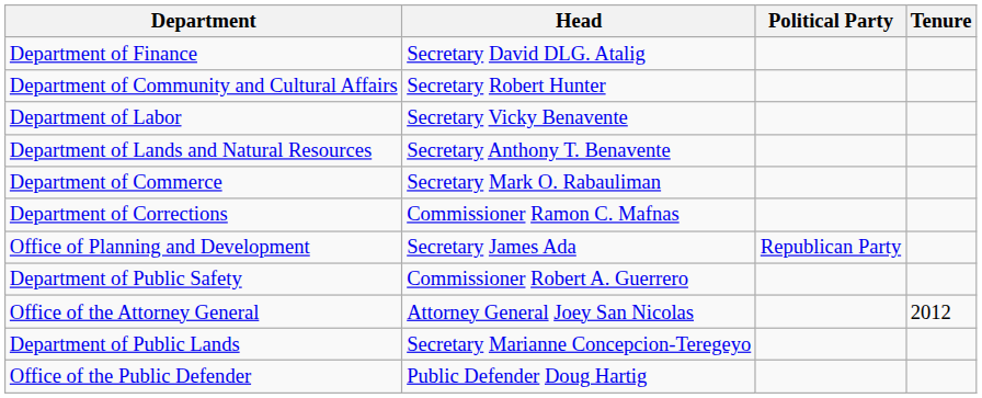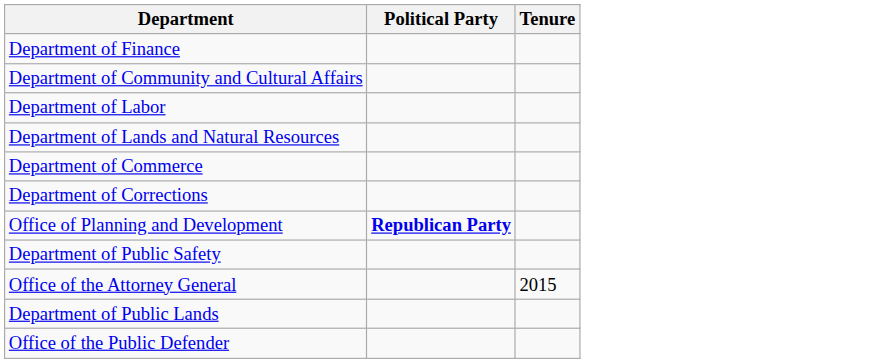- column: Head | Secretary David DLG. Atalig | Secretary Robert Hunter | Secretary Vicky Benavente | Secretary Anthony T. Benavente | Secretary Mark O. Rabauliman | Commissioner Ramon C. Mafnas | Secretary James Ada | Commissioner Robert A. Guerrero | Attorney General Joey San Nicolas | Secretary Marianne Concepcion-Teregeyo | Public Defender Doug Hartig
Office of Planning and Development | Political Party: normal -> bold
Office of the Attorney General | Tenure: 2012 -> 2015
